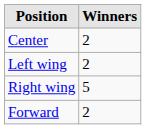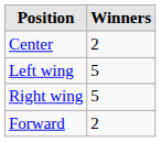Left wing | Winners: 2 -> 5
